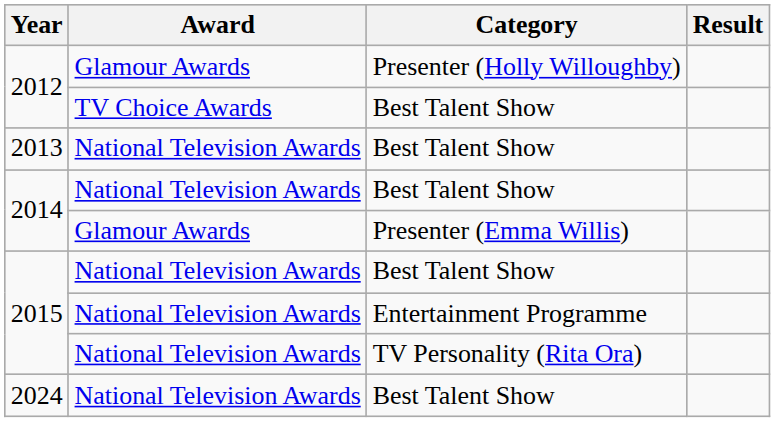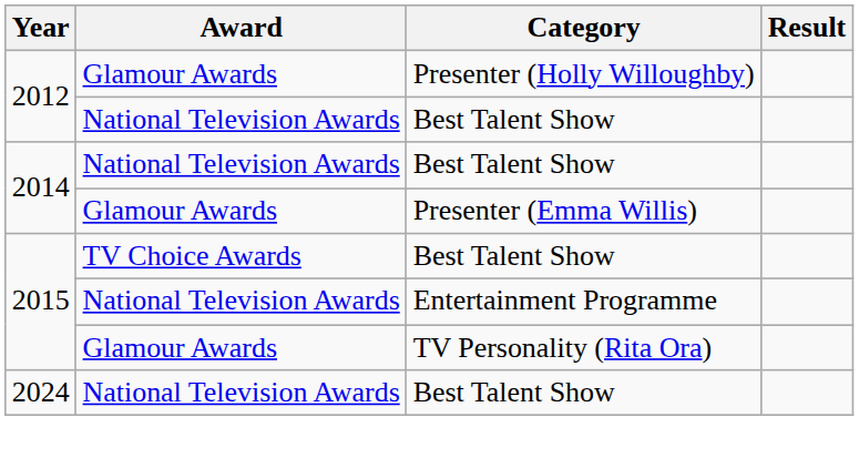2012 / Best Talent Show | Award: TV Choice Awards -> National Television Awards
- row: 2013 | National Television Awards | Best Talent Show
2015 / Best Talent Show | Award: National Television Awards -> TV Choice Awards
2015 / TV Personality (Rita Ora) | Award: National Television Awards -> Glamour Awards
